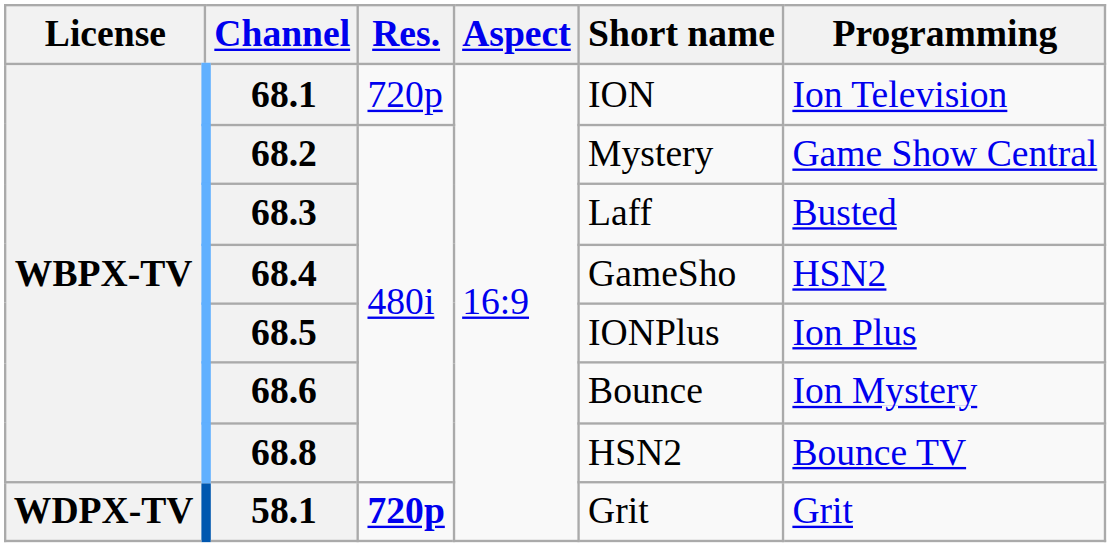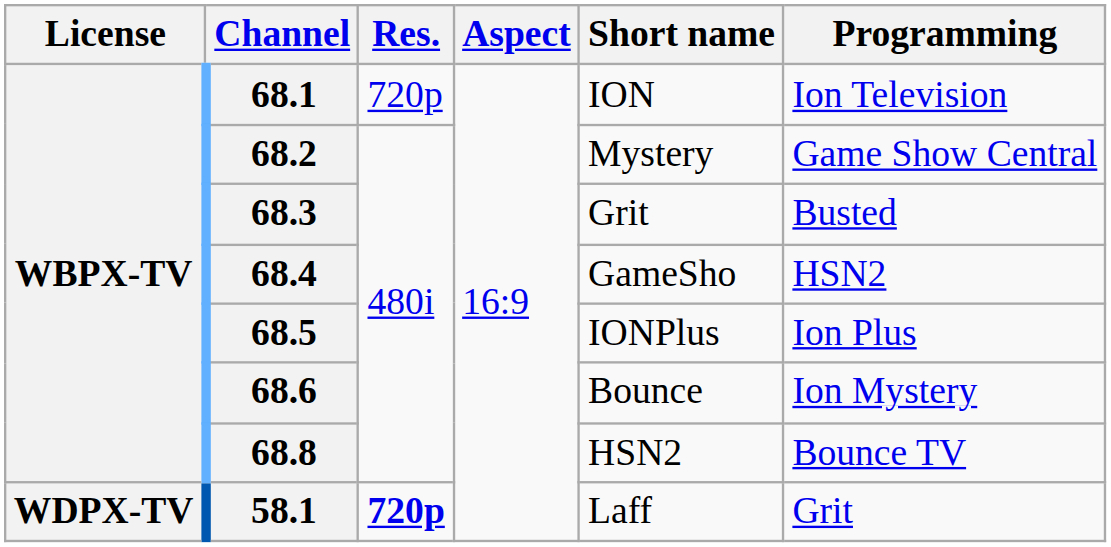68.3 | Short name: Laff -> Grit
58.1 | Short name: Grit -> Laff
